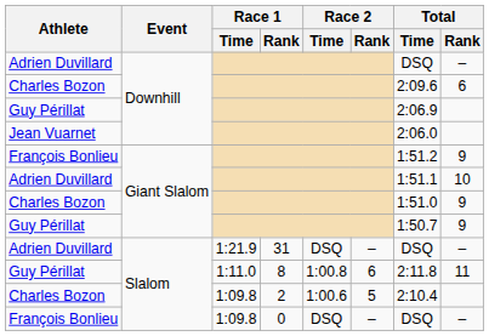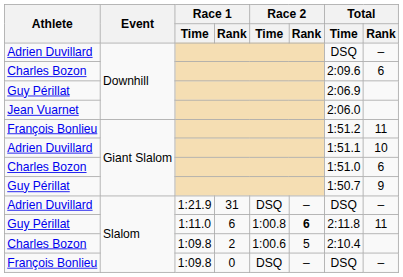François Bonlieu / Giant Slalom | Total / Rank: 9 -> 11
Charles Bozon / Giant Slalom | Total / Rank: 9 -> 6
Guy Périllat / Slalom | Race 1 / Rank: 8 -> 6
Guy Périllat / Slalom | Race 2 / Rank: normal -> bold
